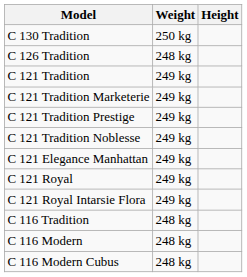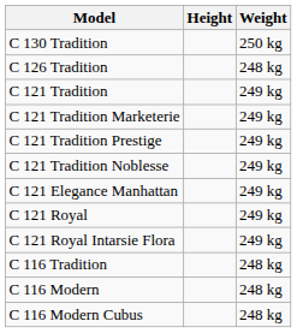columns swapped: Height <-> Weight
